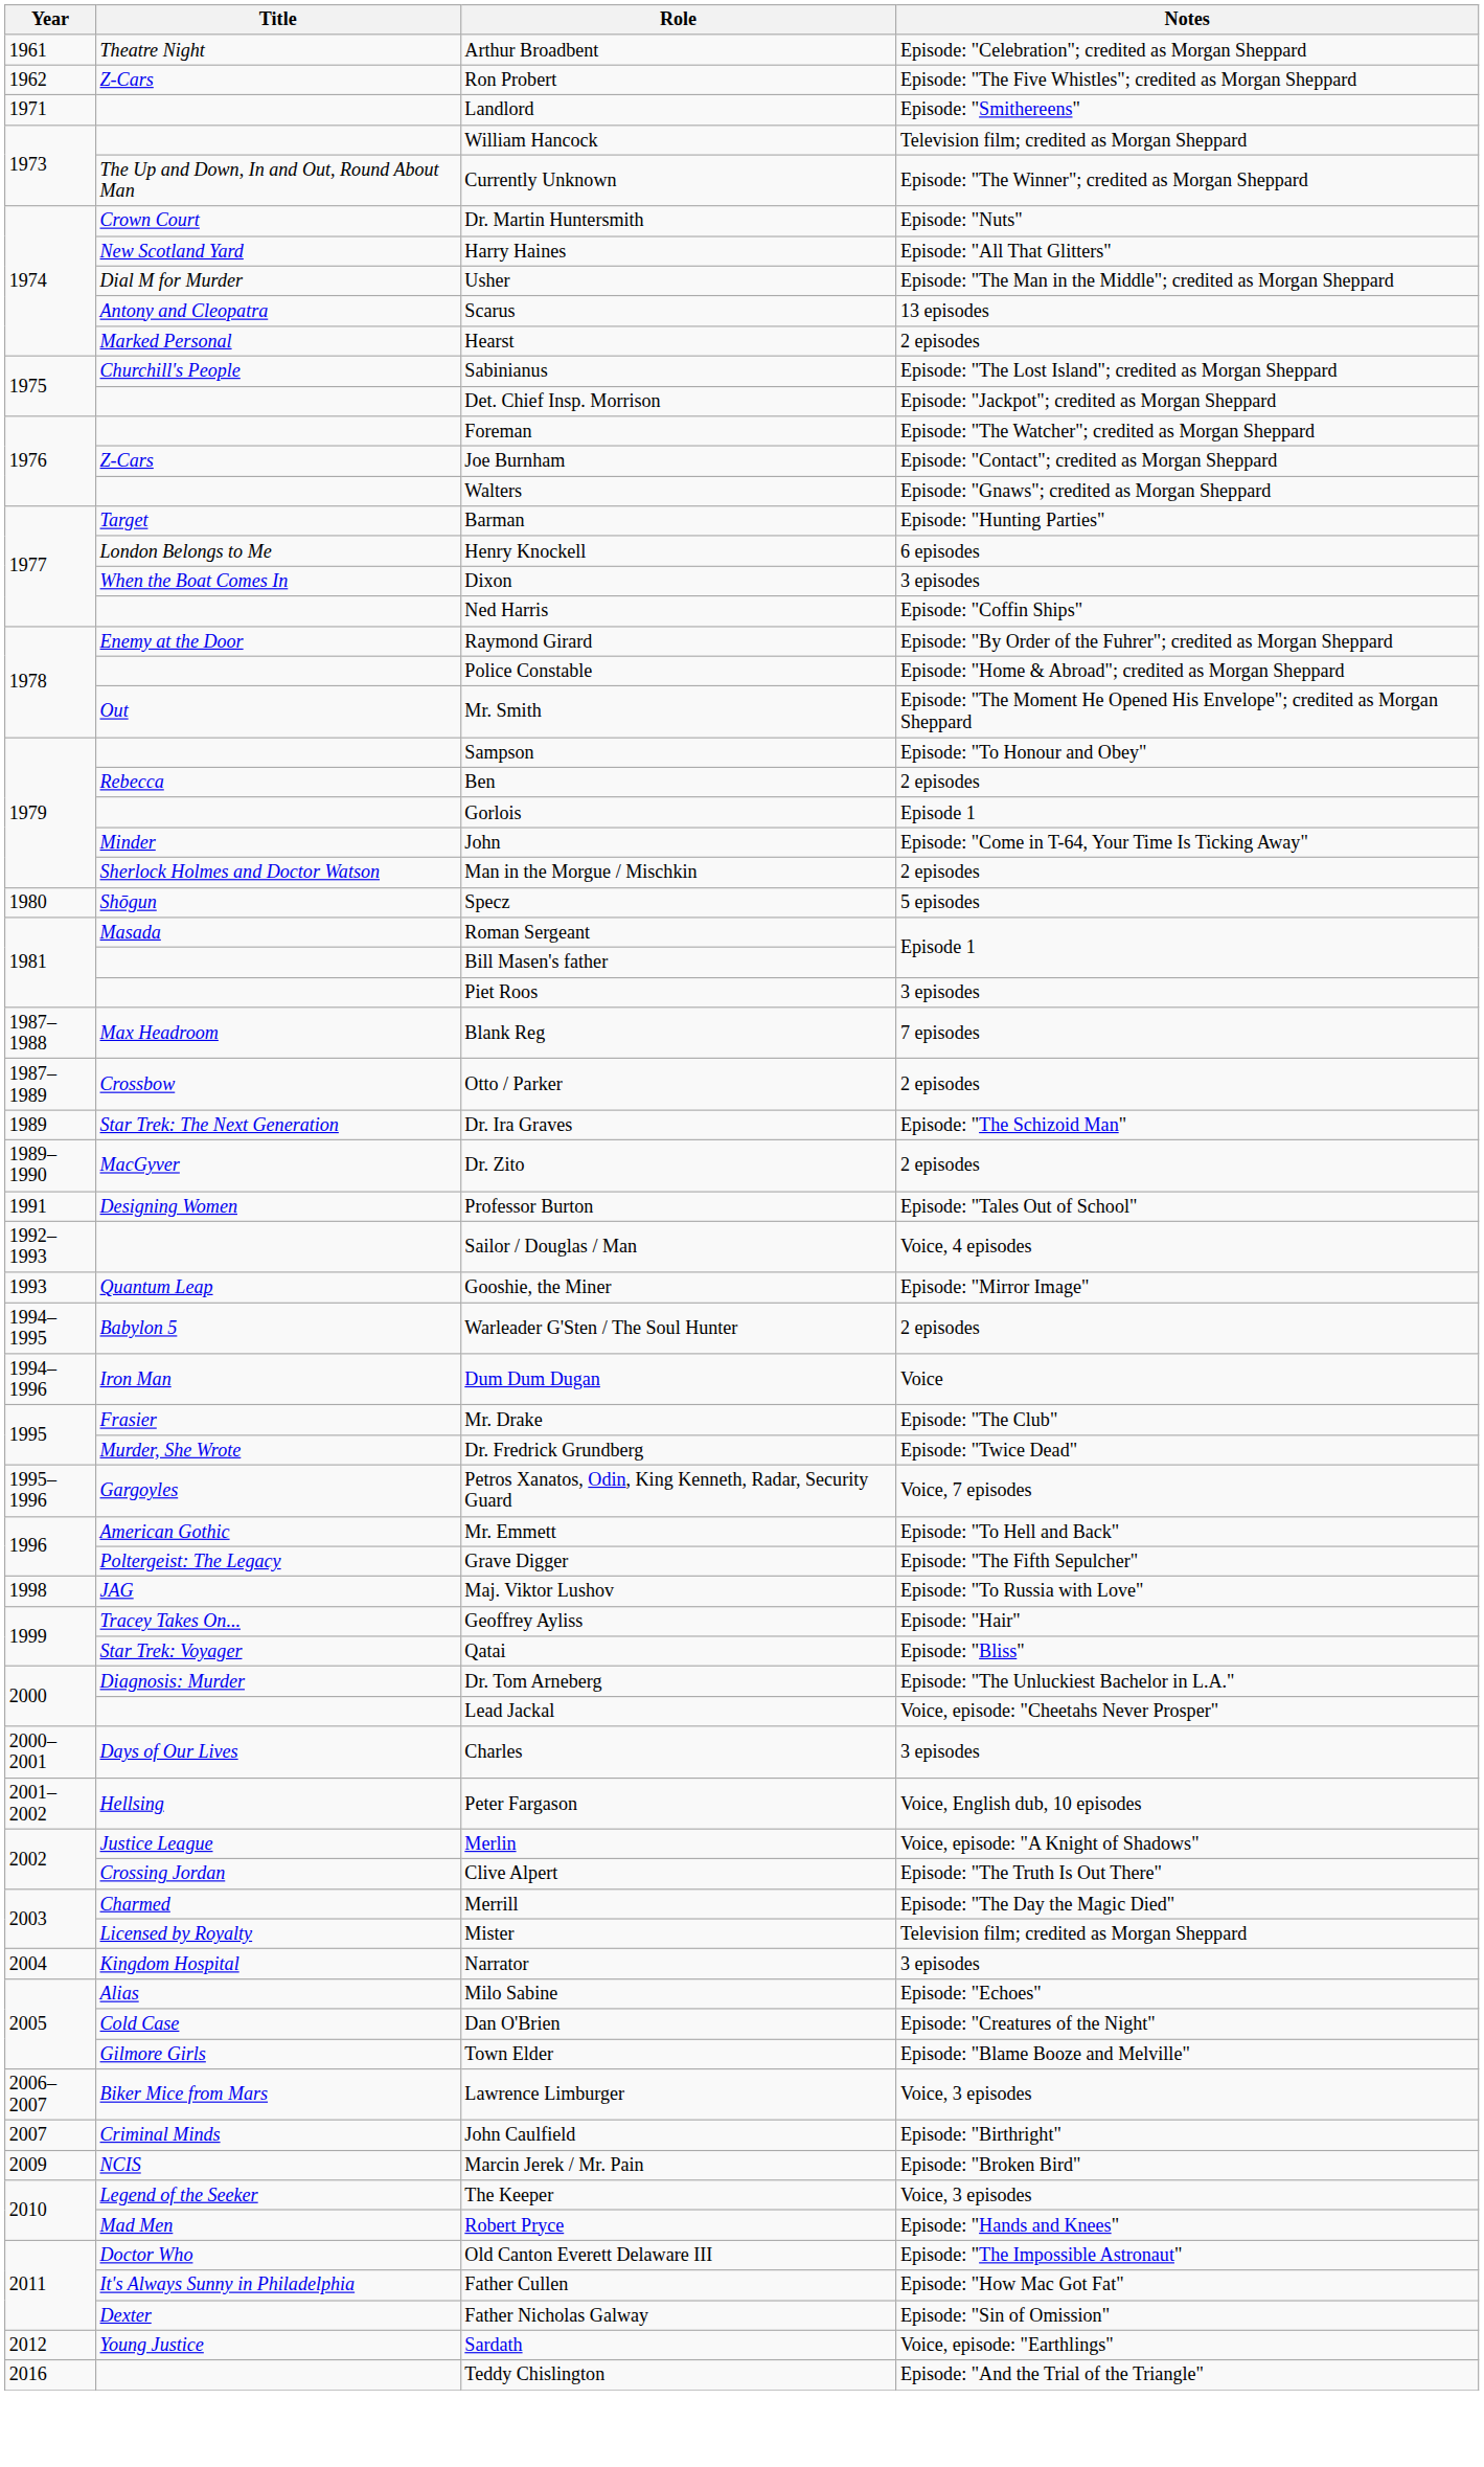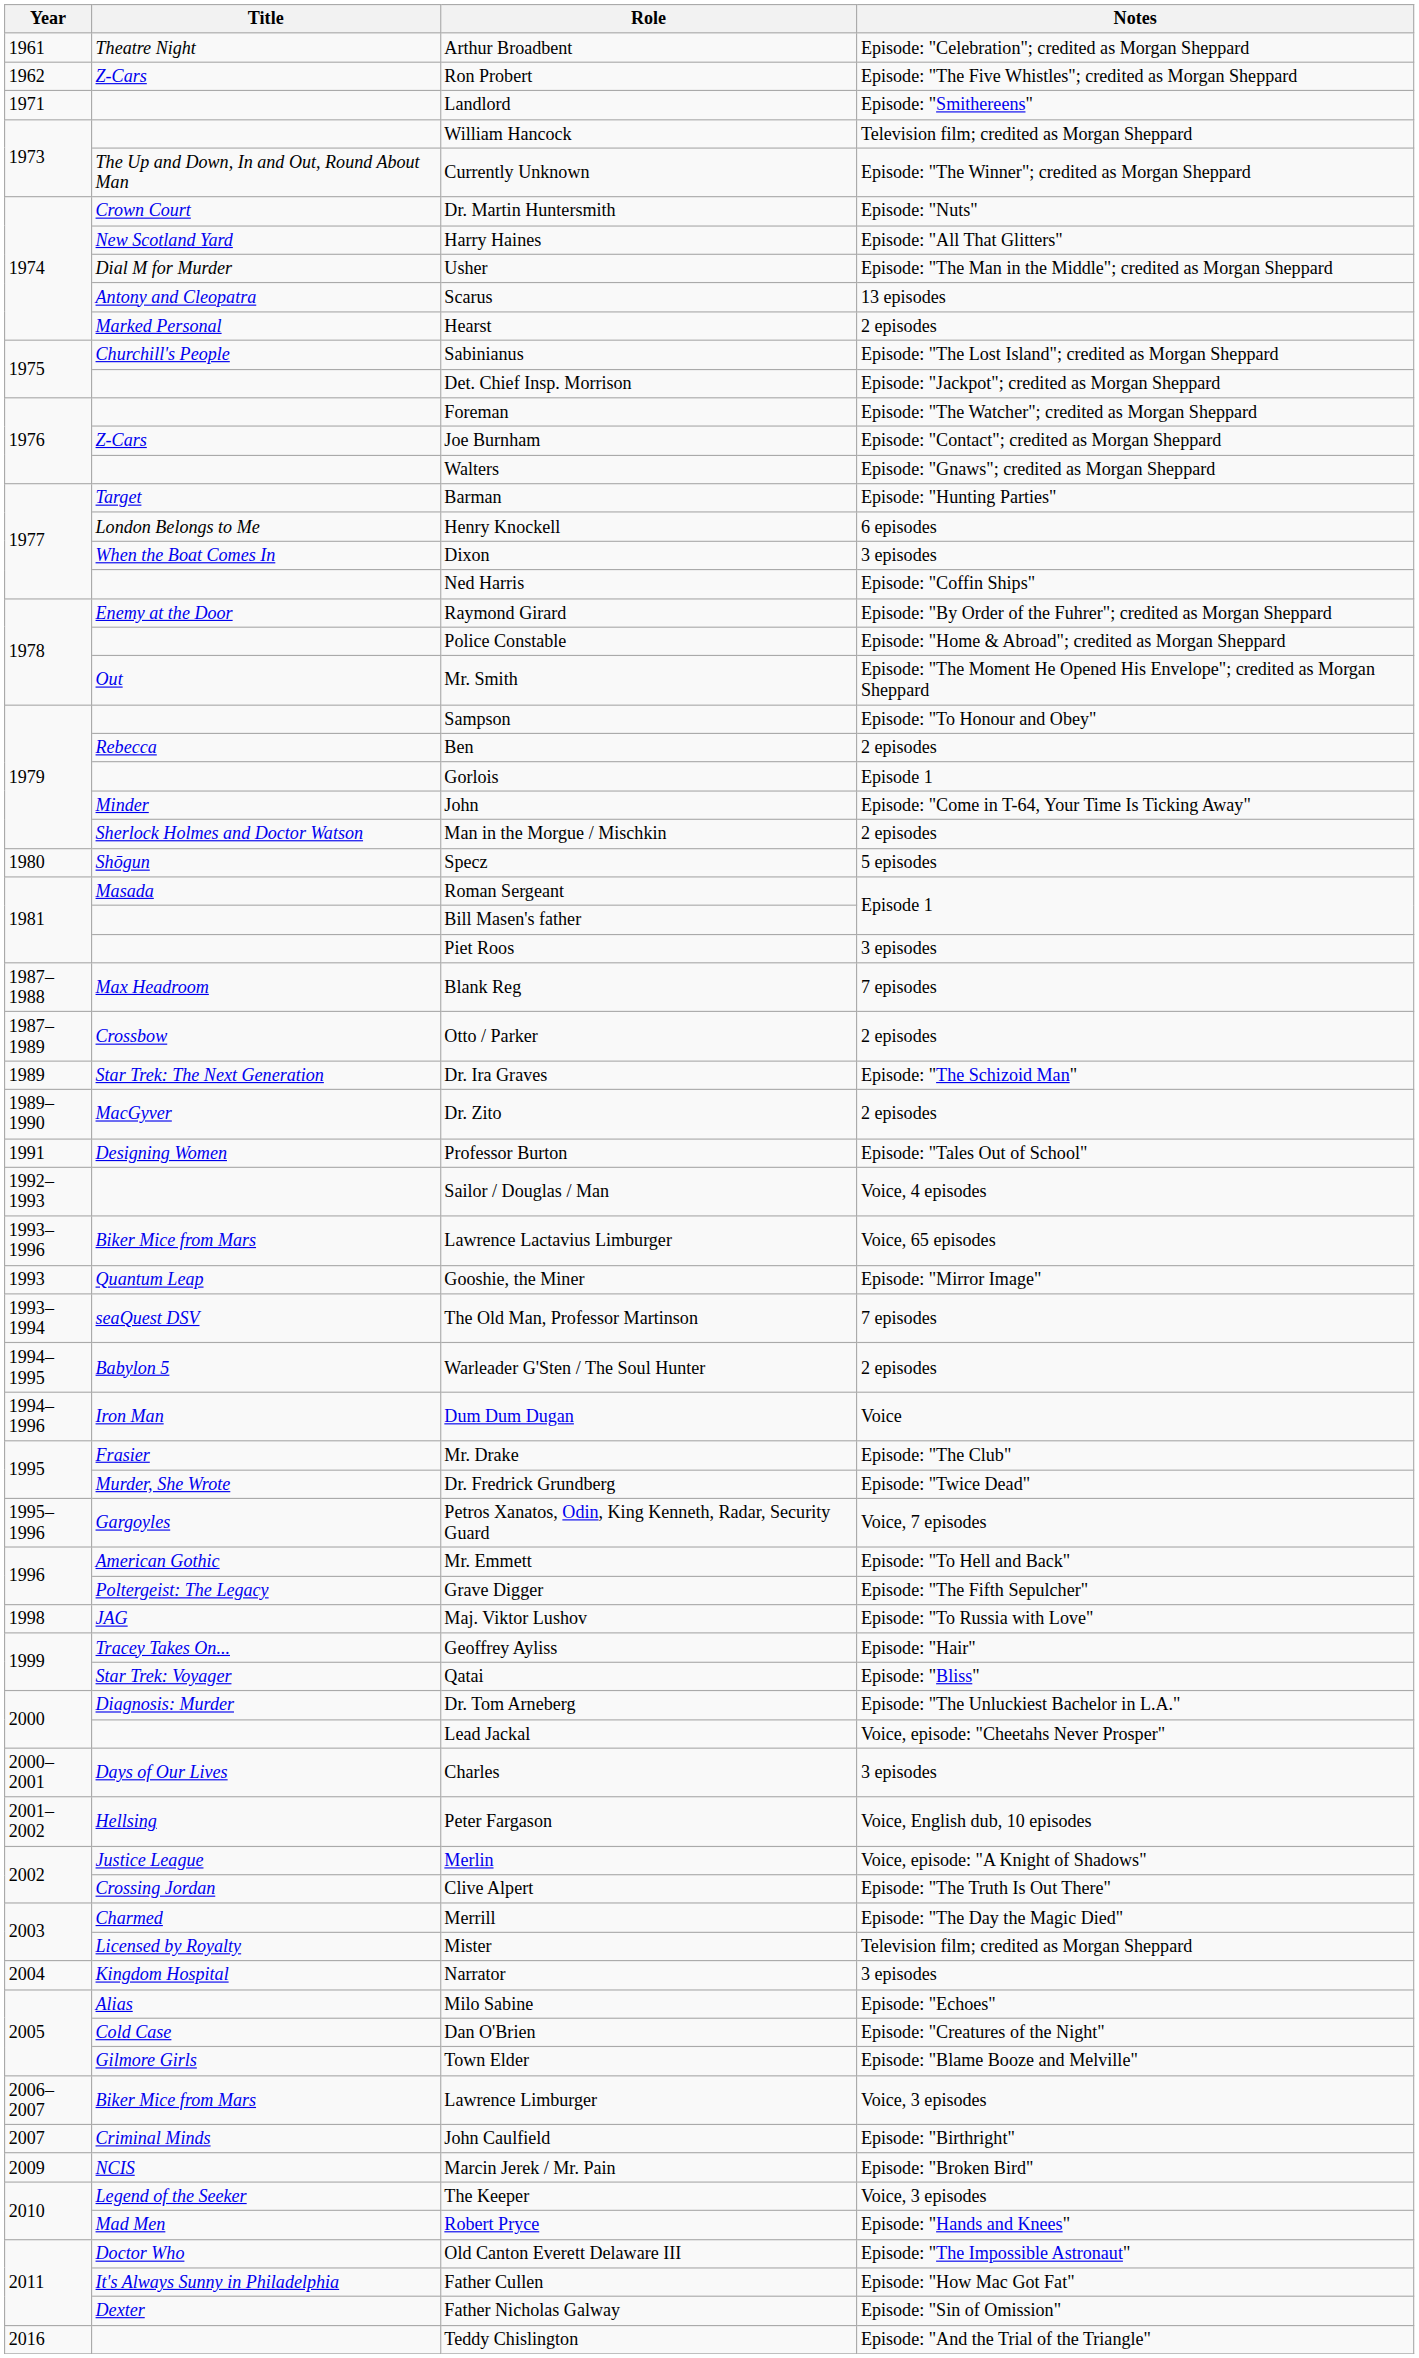+ row: 1993–1996 | Biker Mice from Mars | Lawrence Lactavius Limburger | Voice, 65 episodes
+ row: 1993–1994 | seaQuest DSV | The Old Man, Professor Martinson | 7 episodes
- row: 2012 | Young Justice | Sardath | Voice, episode: "Earthlings"
